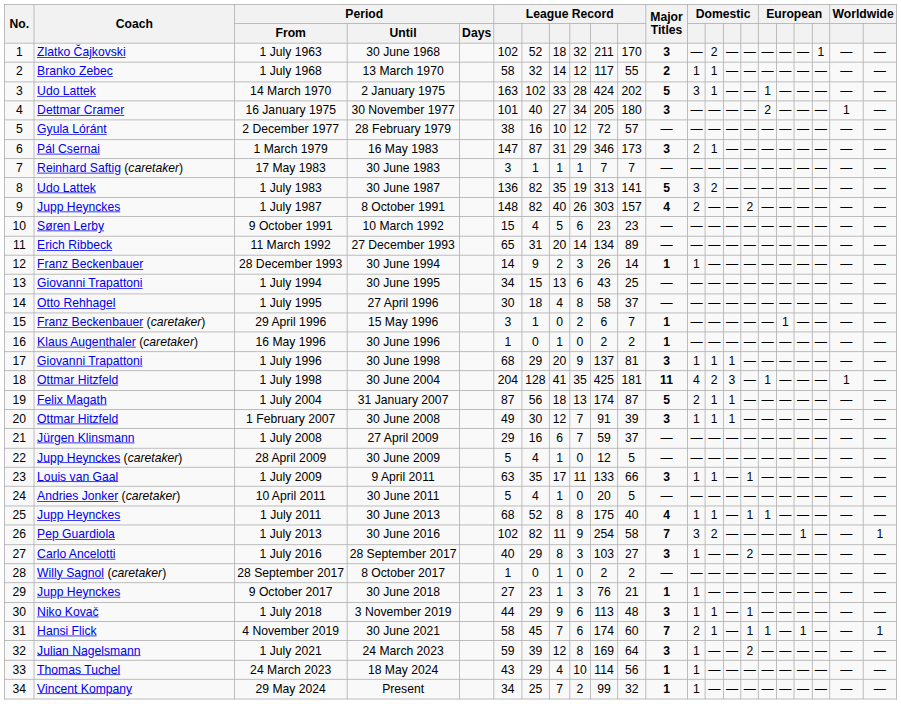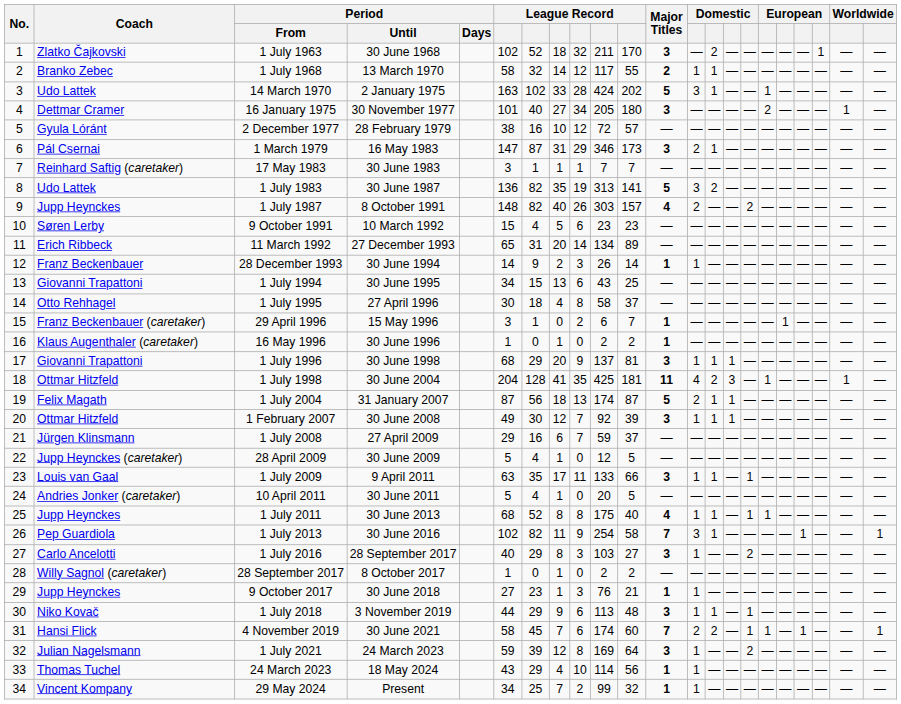1 February 2007 | column 10: 91 -> 92
1 July 2013 | column 14: 2 -> 1
4 November 2019 | column 14: 1 -> 2
